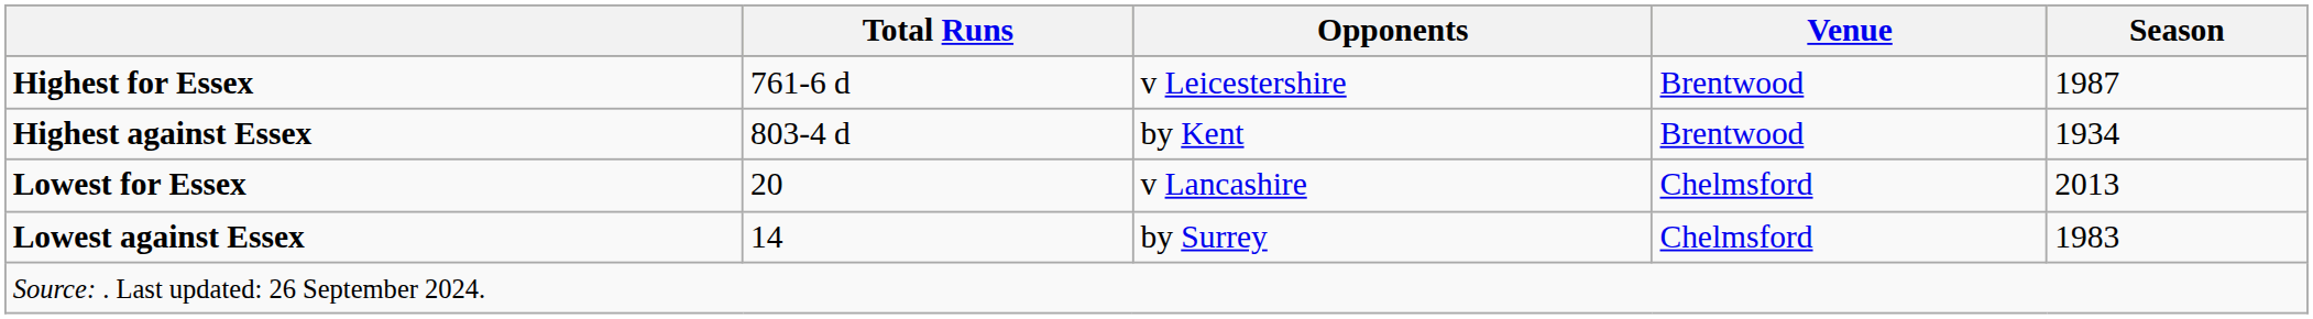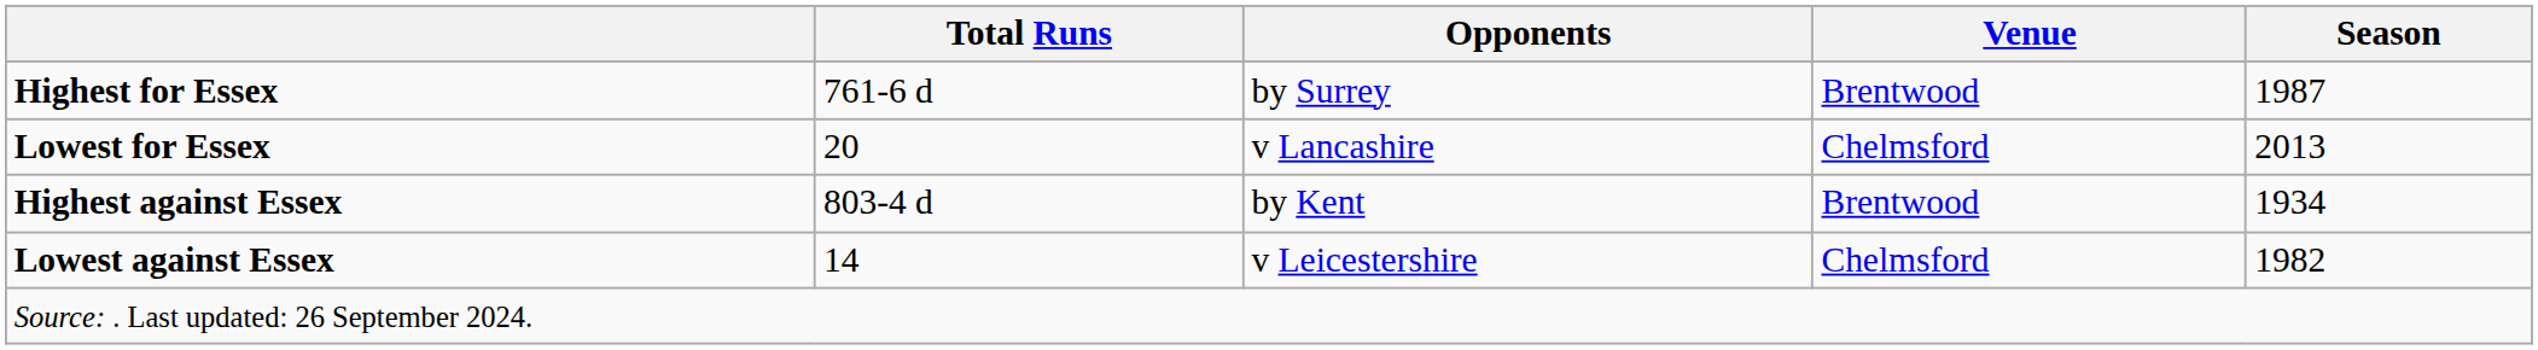Highest for Essex | Opponents: v Leicestershire -> by Surrey
rows swapped: Highest against Essex <-> Lowest for Essex
Lowest against Essex | Opponents: by Surrey -> v Leicestershire
Lowest against Essex | Season: 1983 -> 1982
